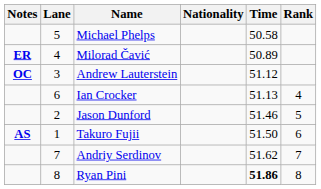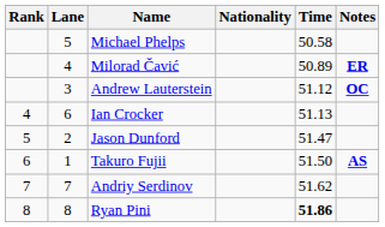columns swapped: Rank <-> Notes
Jason Dunford | Time: 51.46 -> 51.47
